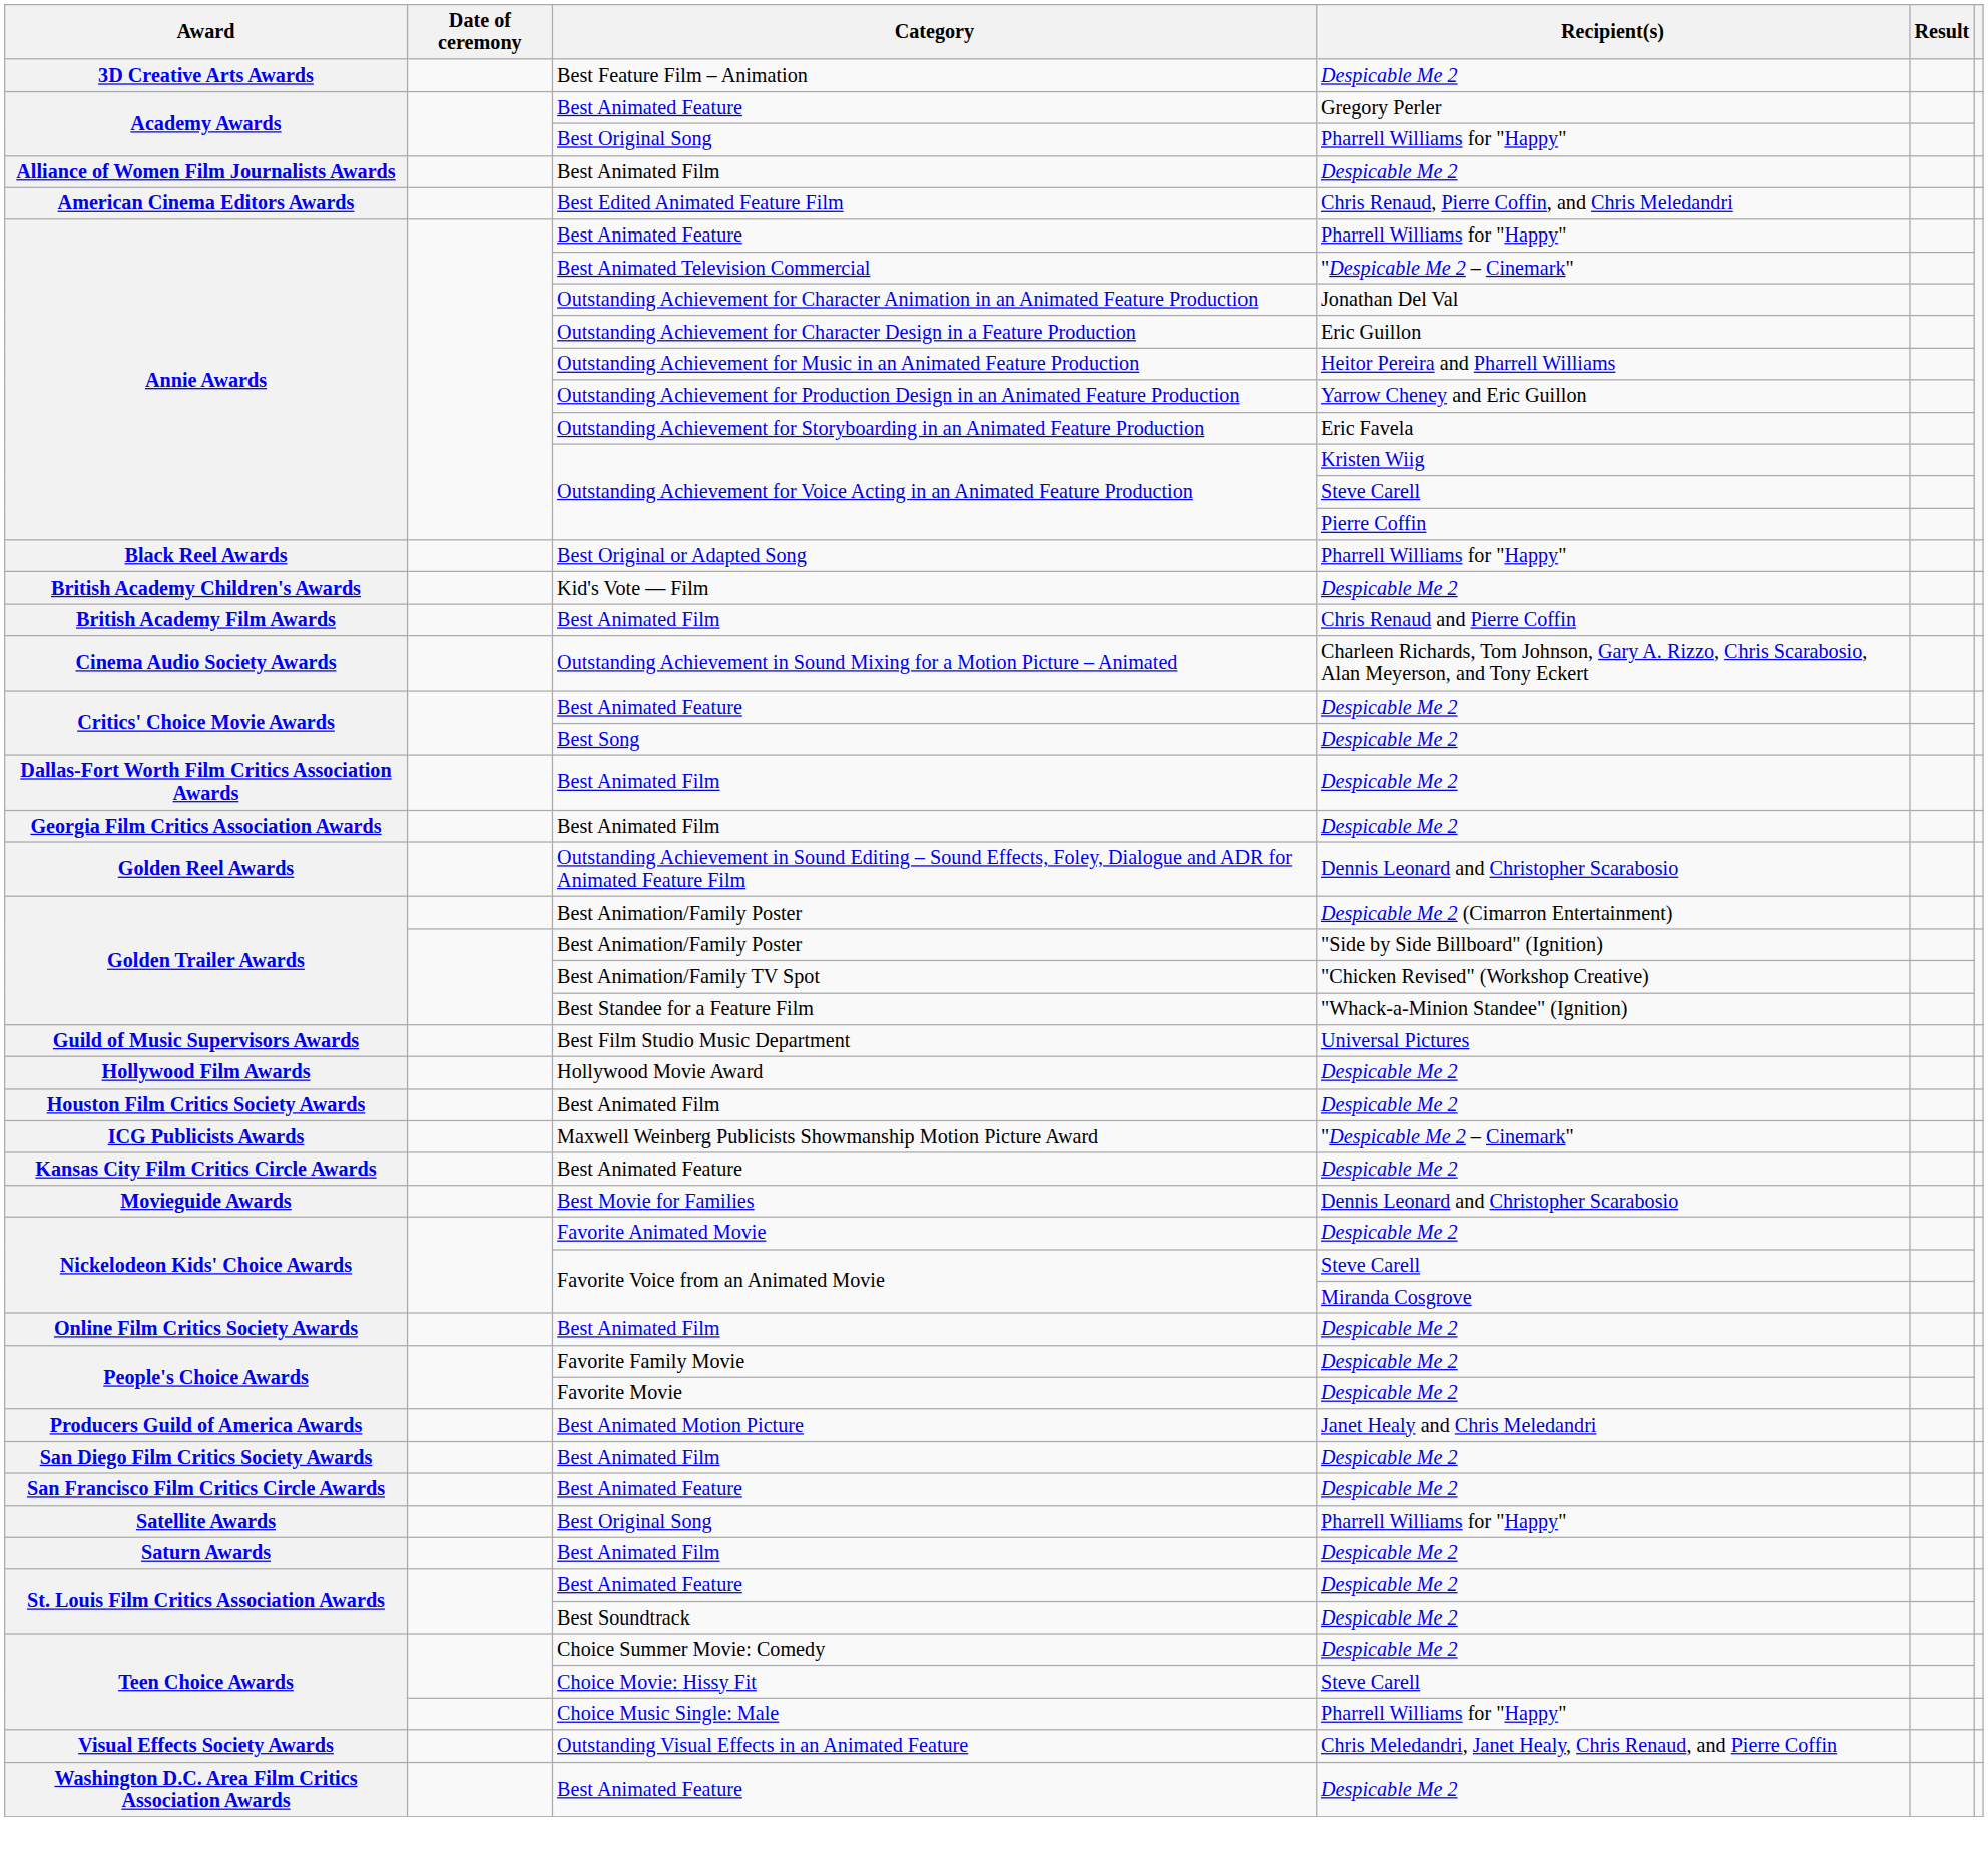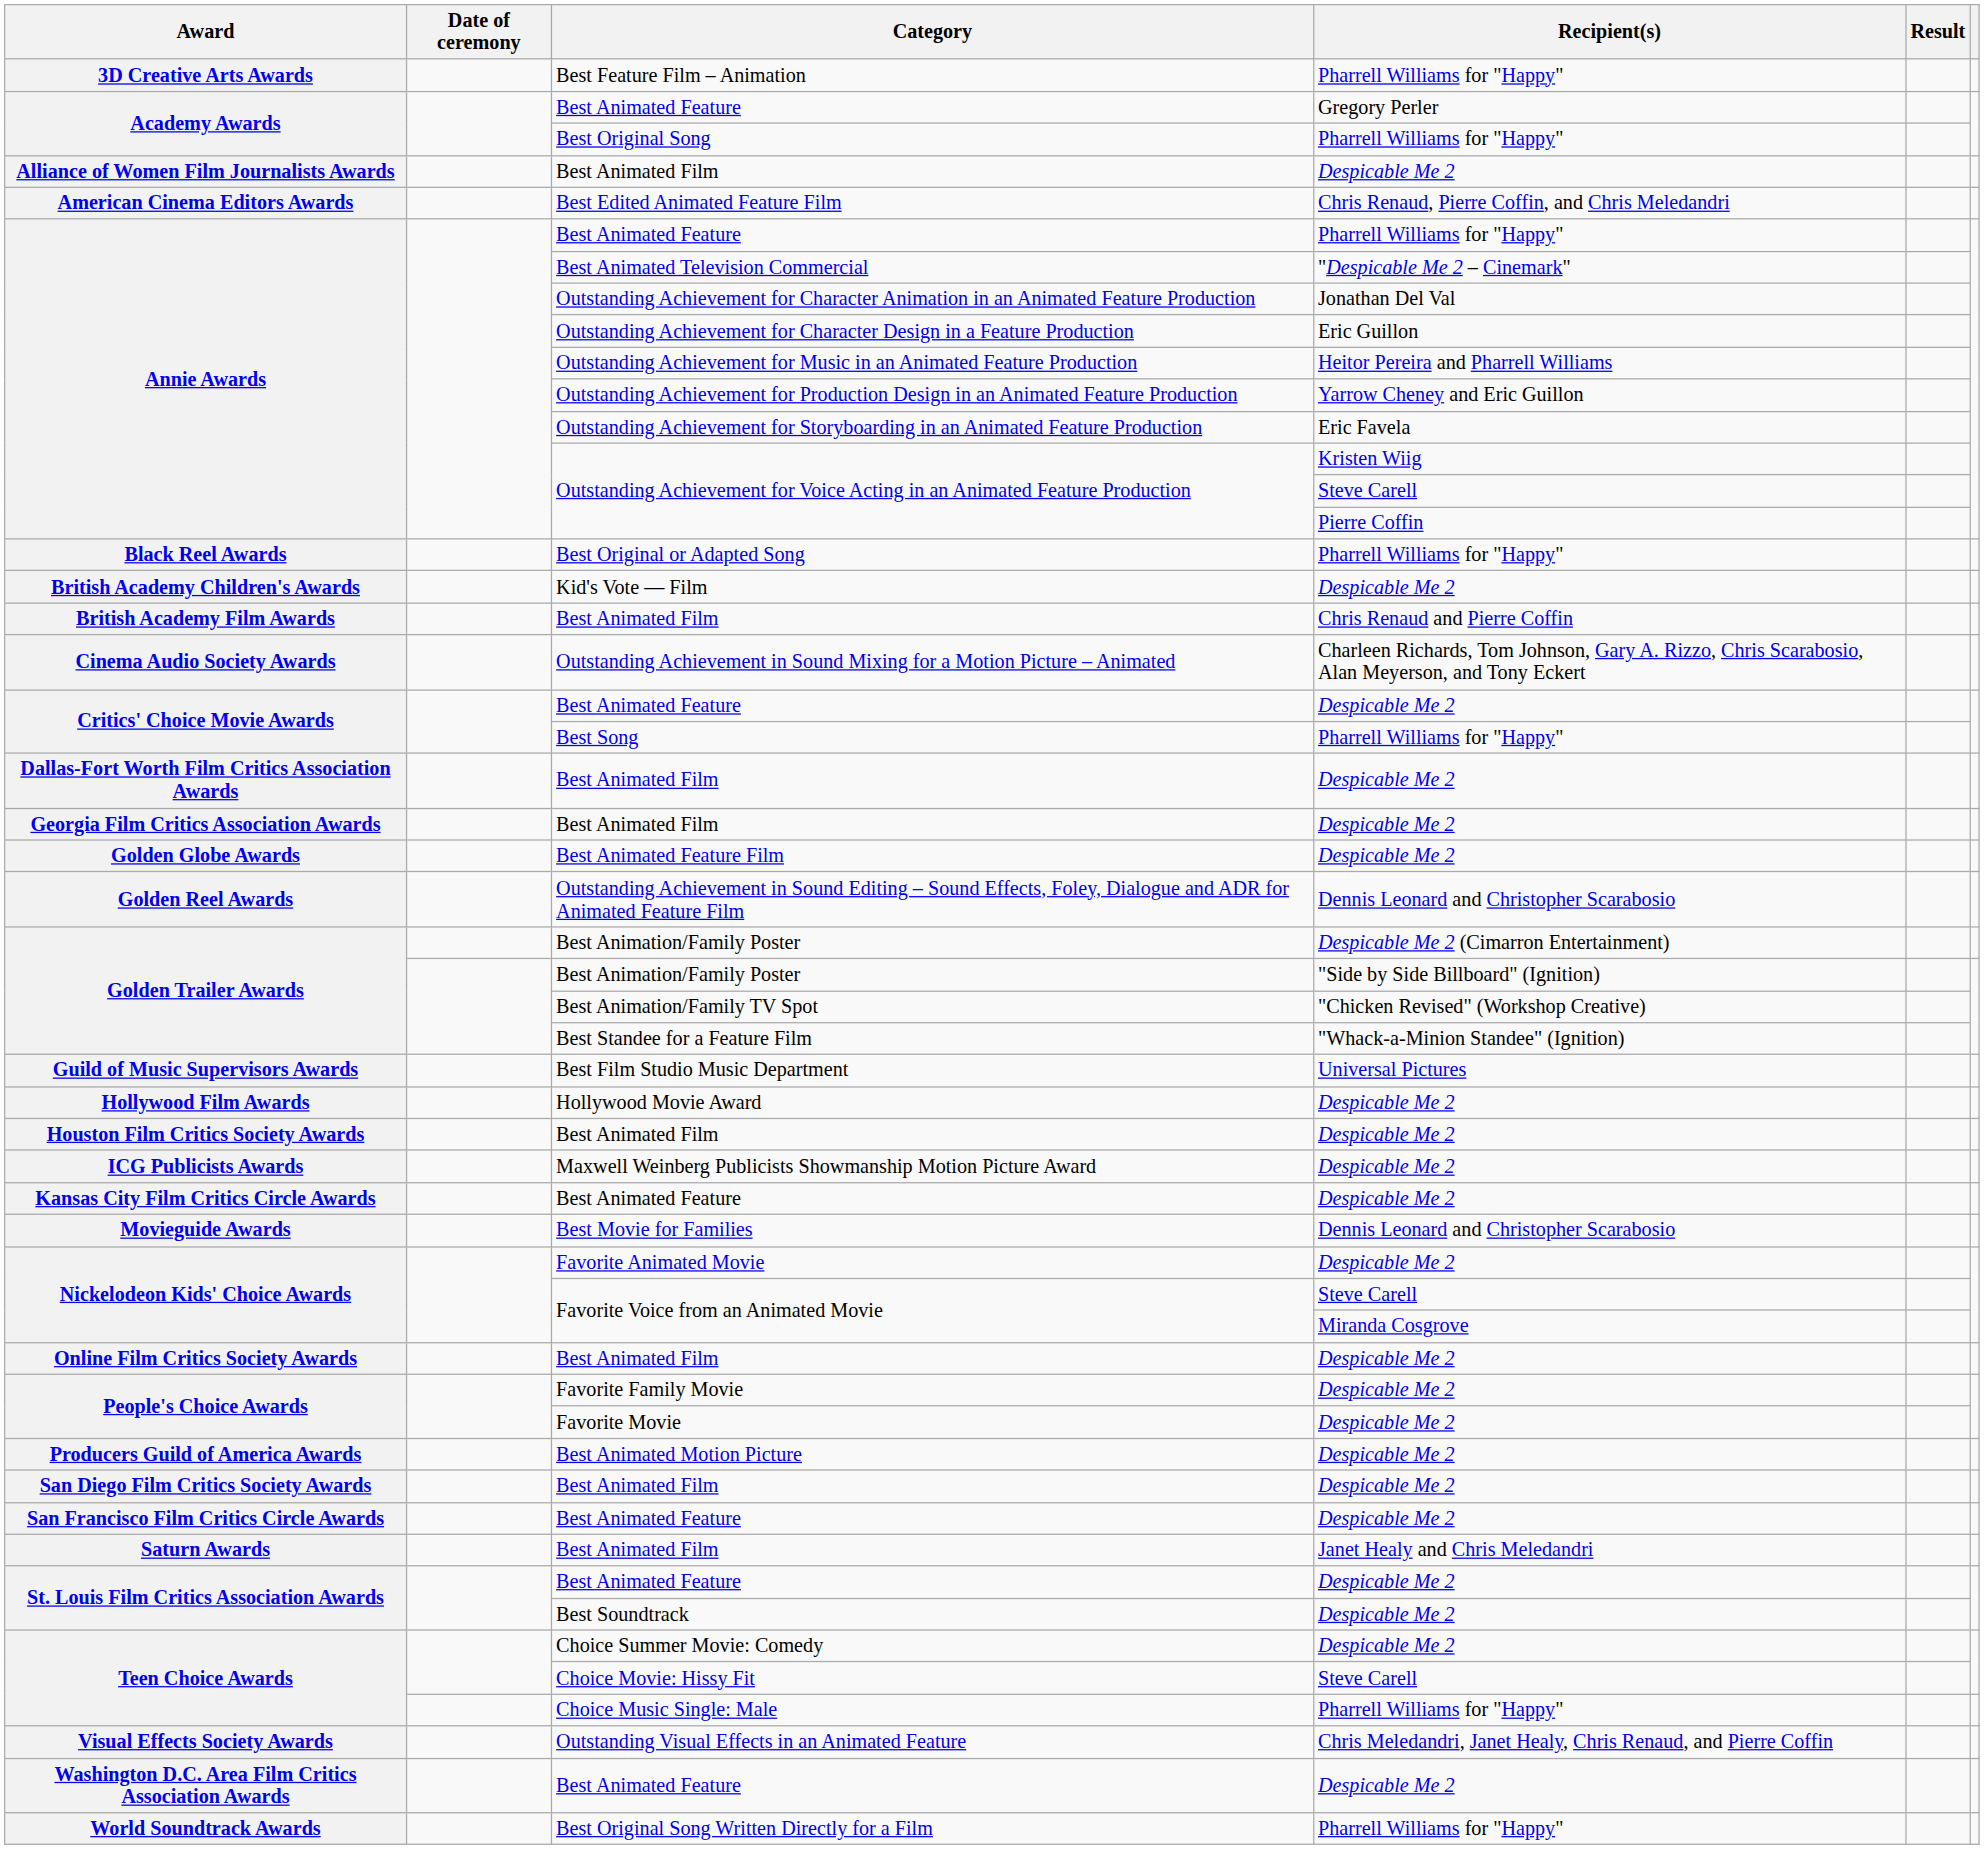Best Feature Film – Animation | Recipient(s): Despicable Me 2 -> Pharrell Williams for "Happy"
Best Song | Recipient(s): Despicable Me 2 -> Pharrell Williams for "Happy"
+ row: Golden Globe Awards | Best Animated Feature Film | Despicable Me 2
Maxwell Weinberg Publicists Showmanship Motion Picture Award | Recipient(s): "Despicable Me 2 – Cinemark" -> Despicable Me 2
Best Animated Motion Picture | Recipient(s): Janet Healy and Chris Meledandri -> Despicable Me 2
- row: Satellite Awards | Best Original Song | Pharrell Williams for "Happy"
Saturn Awards / Best Animated Film | Recipient(s): Despicable Me 2 -> Janet Healy and Chris Meledandri
+ row: World Soundtrack Awards | Best Original Song Written Directly for a Film | Pharrell Williams for "Happy"
